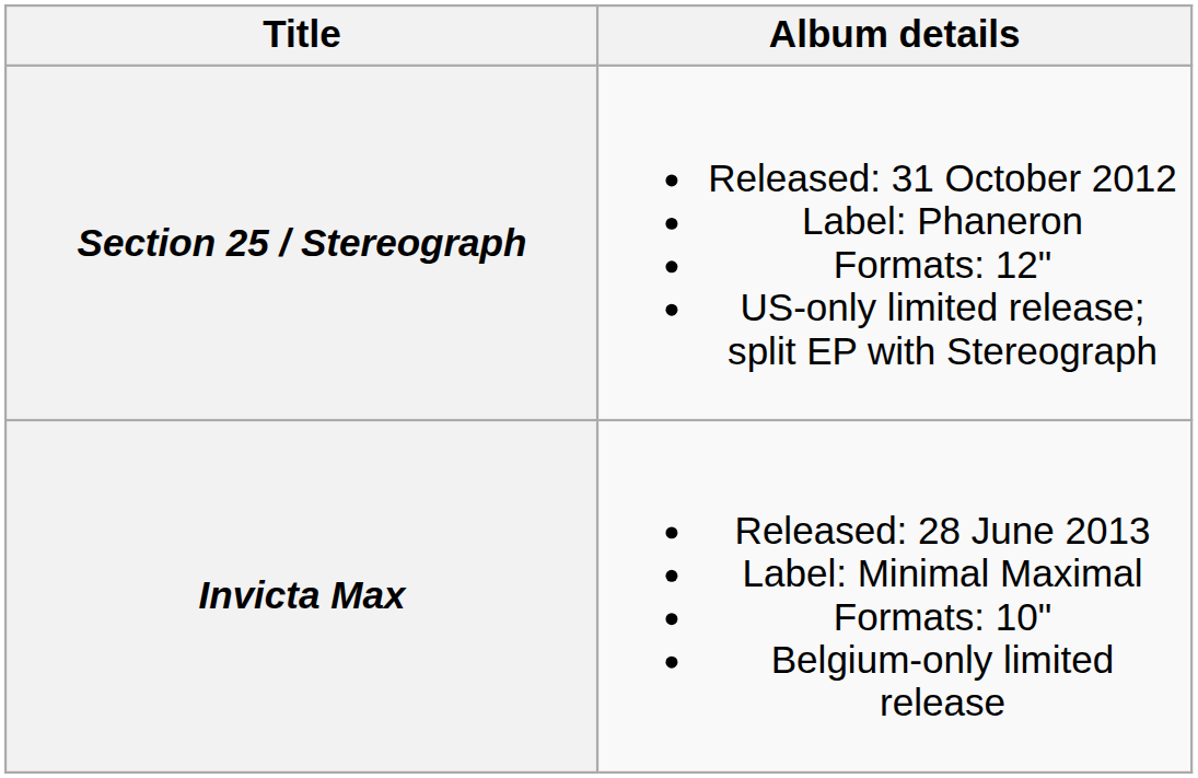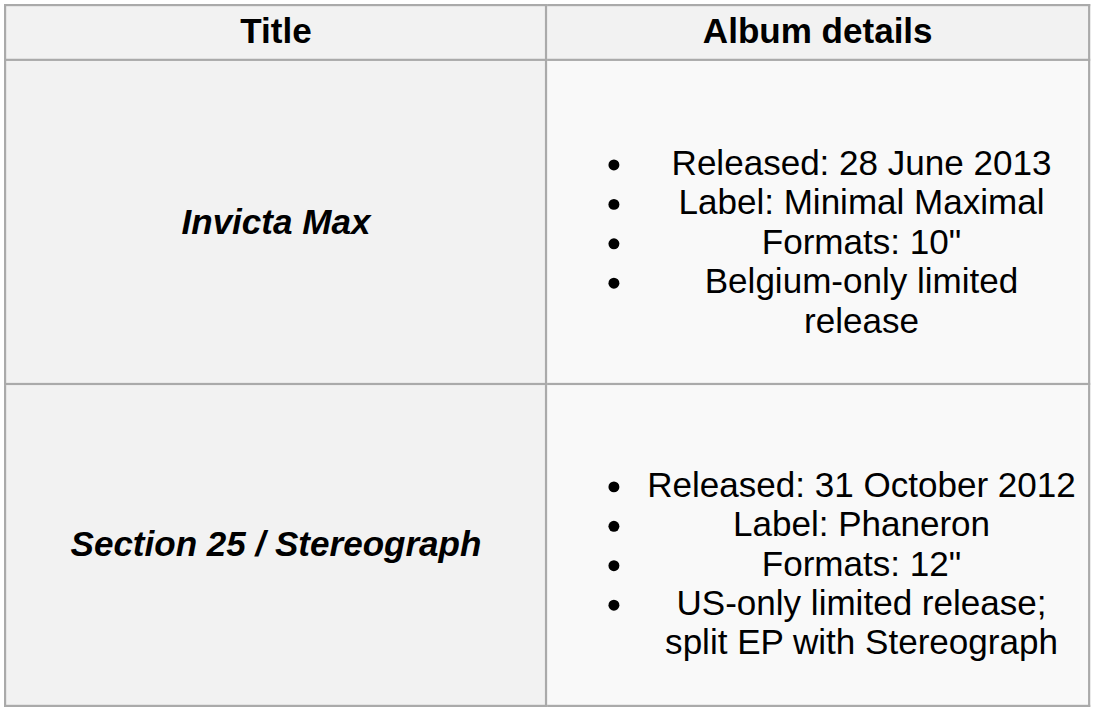rows swapped: Section 25 / Stereograph <-> Invicta Max
